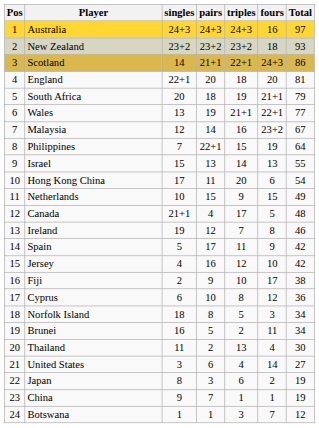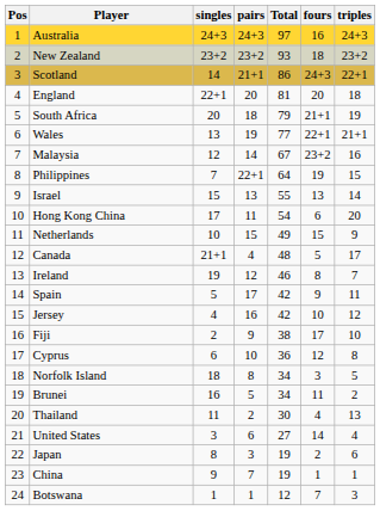columns swapped: triples <-> Total
